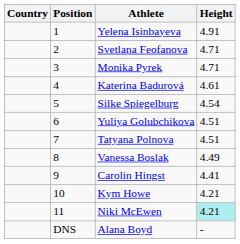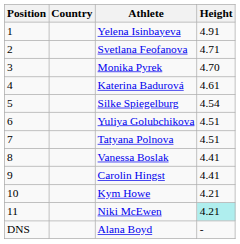columns swapped: Position <-> Country
Monika Pyrek | Height: 4.71 -> 4.70
Vanessa Boslak | Height: 4.49 -> 4.41
